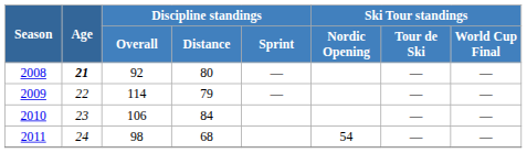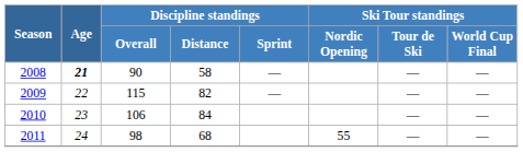2008 | Discipline standings / Overall: 92 -> 90
2008 | Discipline standings / Distance: 80 -> 58
2009 | Discipline standings / Overall: 114 -> 115
2009 | Discipline standings / Distance: 79 -> 82
2011 | Ski Tour standings / Nordic Opening: 54 -> 55
